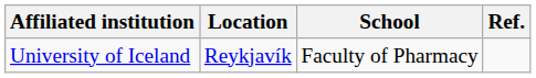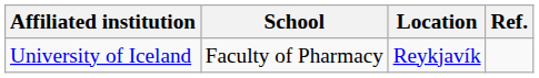columns swapped: School <-> Location
